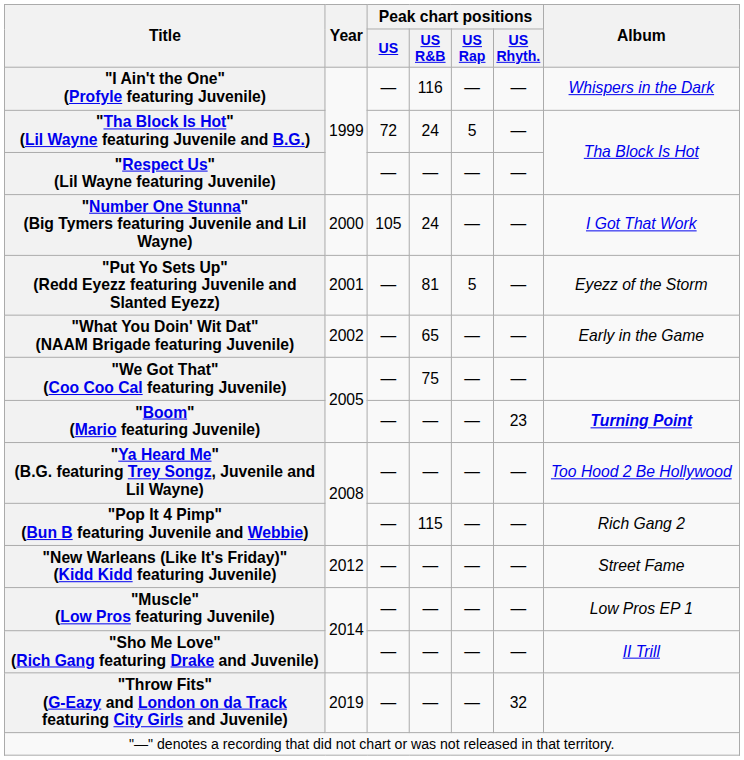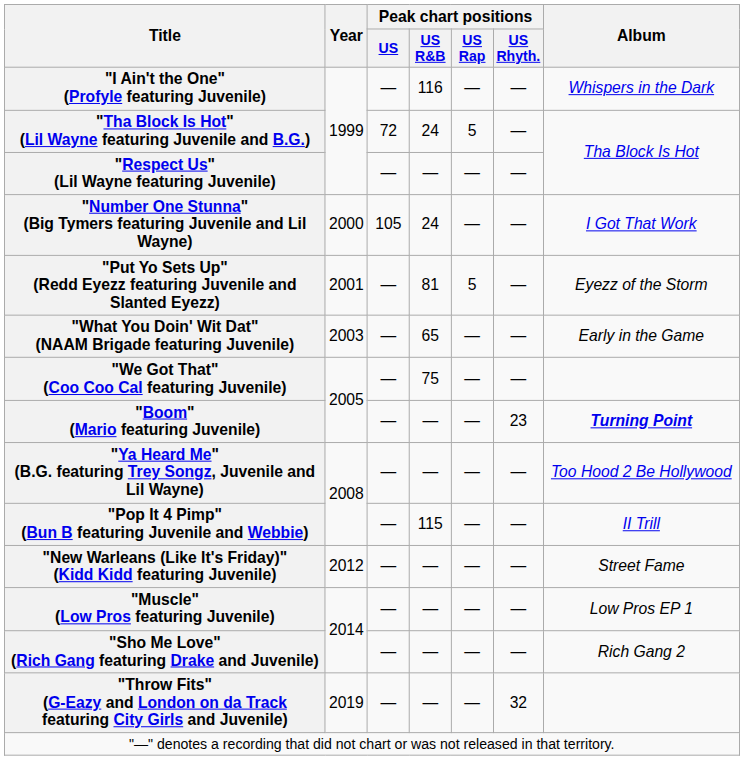"What You Doin' Wit Dat" (NAAM Brigade featuring Juvenile) | Year: 2002 -> 2003
"Pop It 4 Pimp" (Bun B featuring Juvenile and Webbie) | Album: Rich Gang 2 -> II Trill
"Sho Me Love" (Rich Gang featuring Drake and Juvenile) | Album: II Trill -> Rich Gang 2
